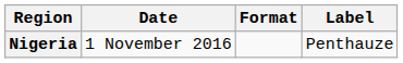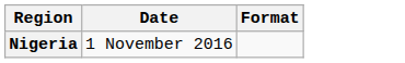- column: Label | Penthauze
